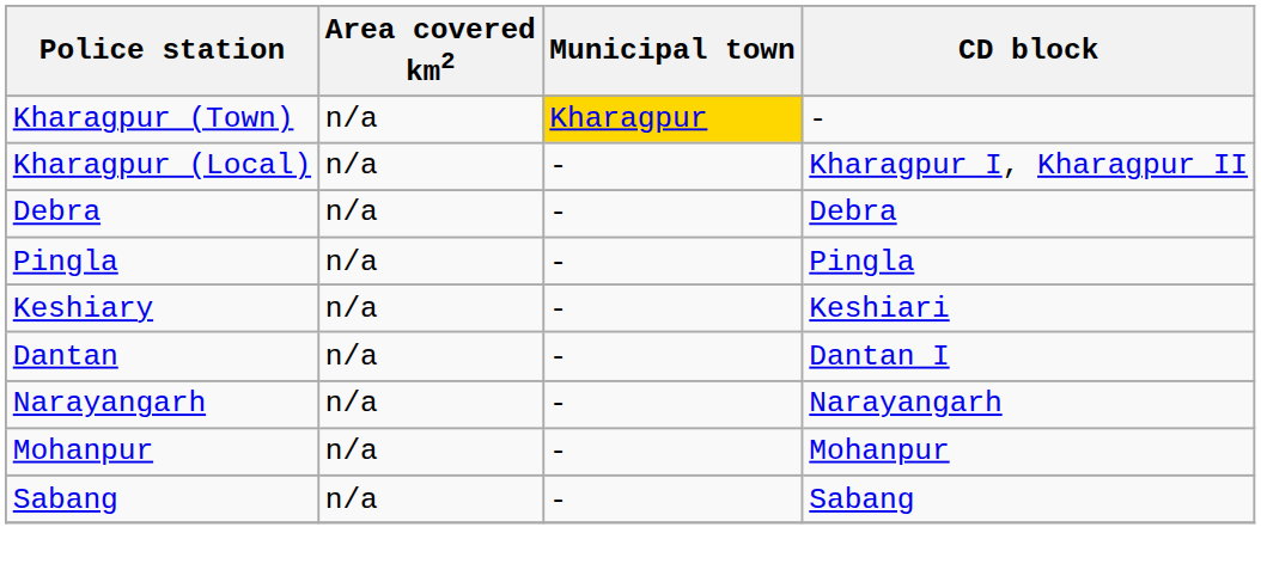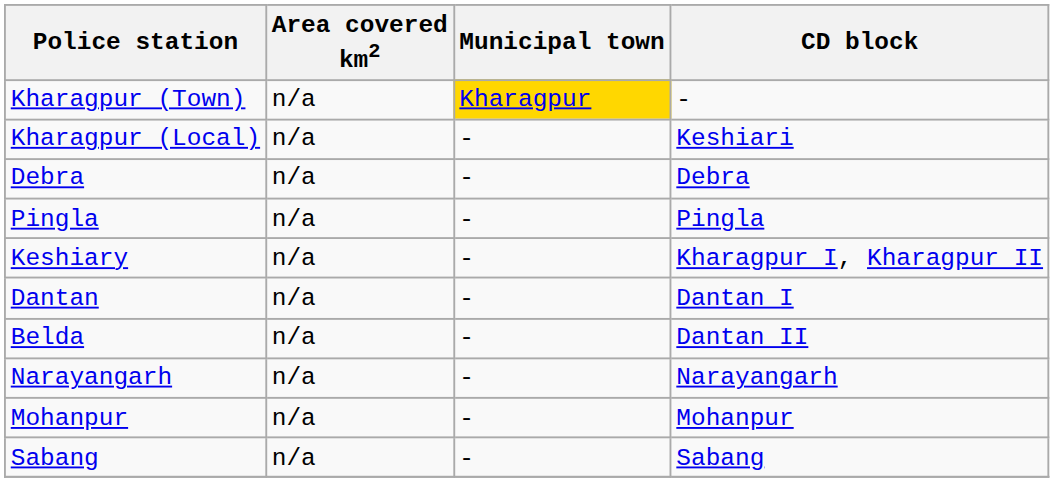Kharagpur (Local) | CD block: Kharagpur I, Kharagpur II -> Keshiari
Keshiary | CD block: Keshiari -> Kharagpur I, Kharagpur II
+ row: Belda | n/a | - | Dantan II
